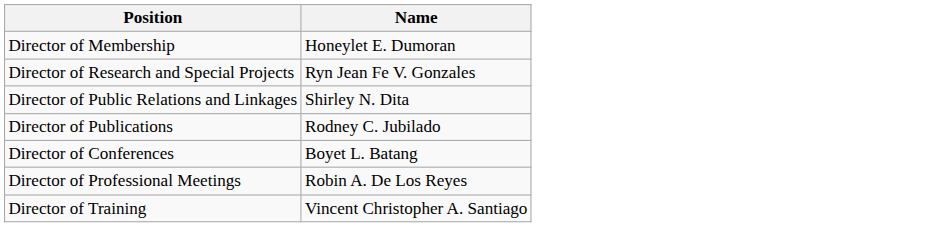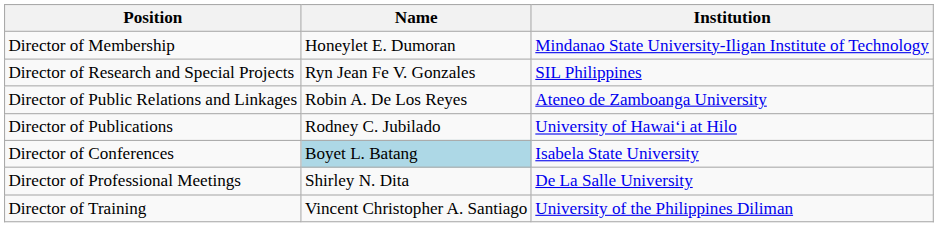+ column: Institution | Mindanao State University-Iligan Institute of Technology | SIL Philippines | Ateneo de Zamboanga University | University of Hawaiʻi at Hilo | Isabela State University | De La Salle University | University of the Philippines Diliman
Director of Public Relations and Linkages | Name: Shirley N. Dita -> Robin A. De Los Reyes
Director of Conferences | Name: no background -> lightblue background
Director of Professional Meetings | Name: Robin A. De Los Reyes -> Shirley N. Dita
